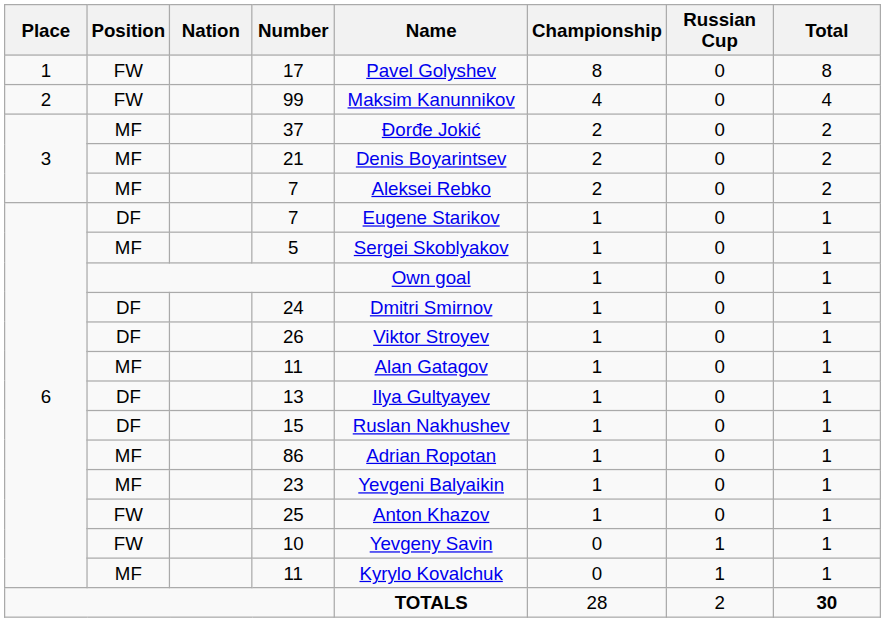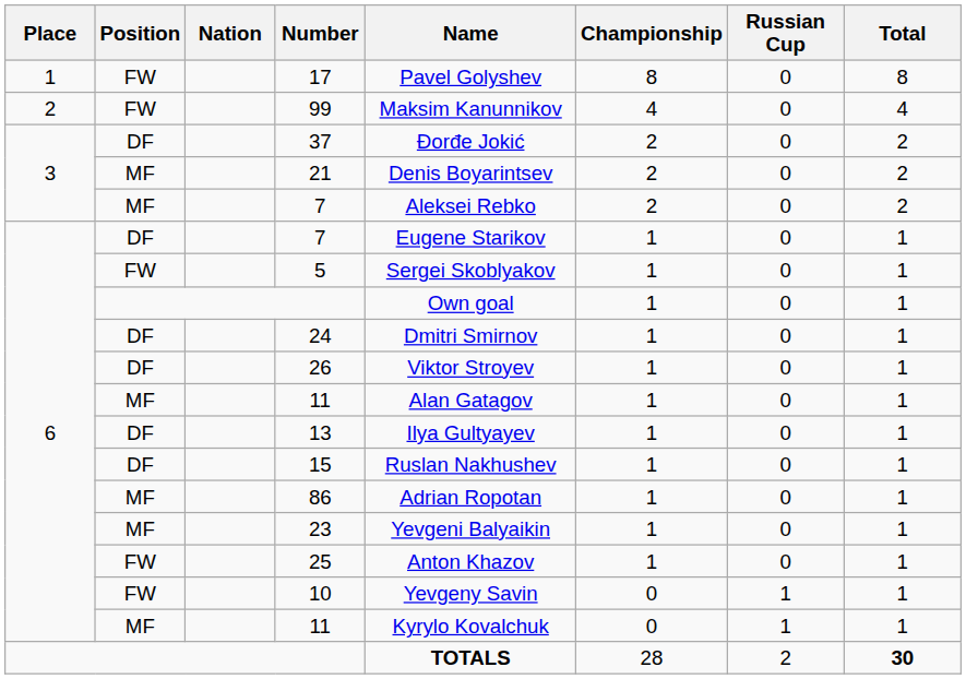37 | Position: MF -> DF
5 | Position: MF -> FW
